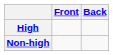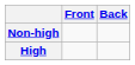rows swapped: High <-> Non-high
